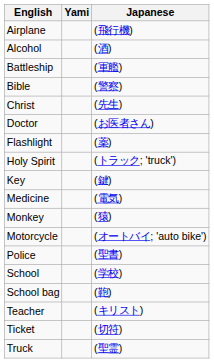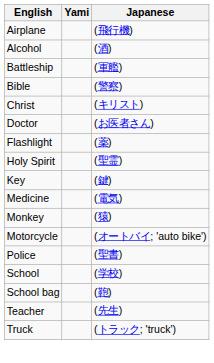Christ | Japanese: (先生) -> (キリスト)
Holy Spirit | Japanese: (トラック; 'truck') -> (聖霊)
Teacher | Japanese: (キリスト) -> (先生)
- row: Ticket | (切符)
Truck | Japanese: (聖霊) -> (トラック; 'truck')
